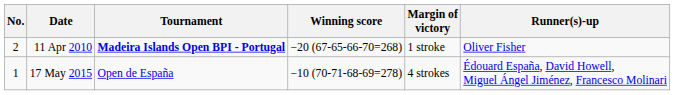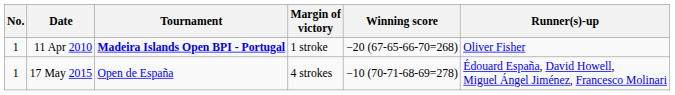columns swapped: Winning score <-> Margin of victory
11 Apr 2010 | No.: 2 -> 1
